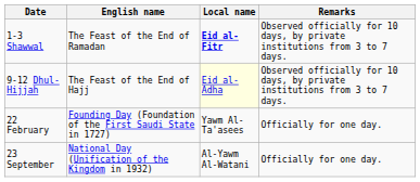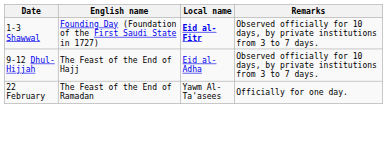1-3 Shawwal | English name: The Feast of the End of Ramadan -> Founding Day (Foundation of the First Saudi State in 1727)
9-12 Dhul-Hijjah | Local name: lightyellow background -> no background
22 February | English name: Founding Day (Foundation of the First Saudi State in 1727) -> The Feast of the End of Ramadan
- row: 23 September | National Day (Unification of the Kingdom in 1932) | Al-Yawm Al-Watani | Officially for one day.
